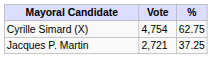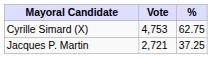Cyrille Simard (X) | Vote: 4,754 -> 4,753
